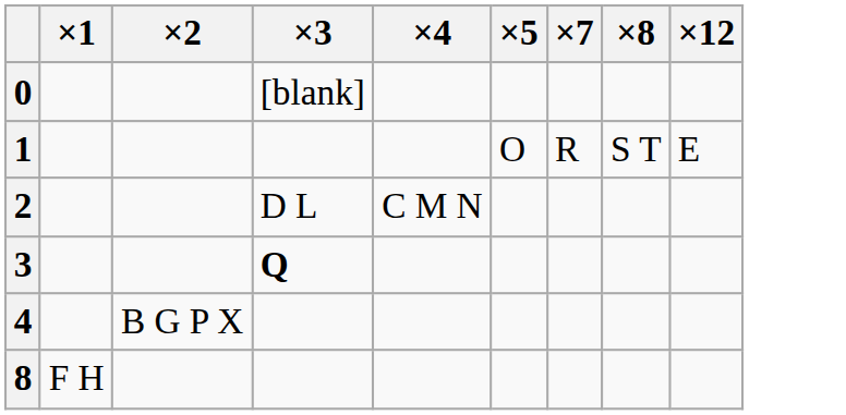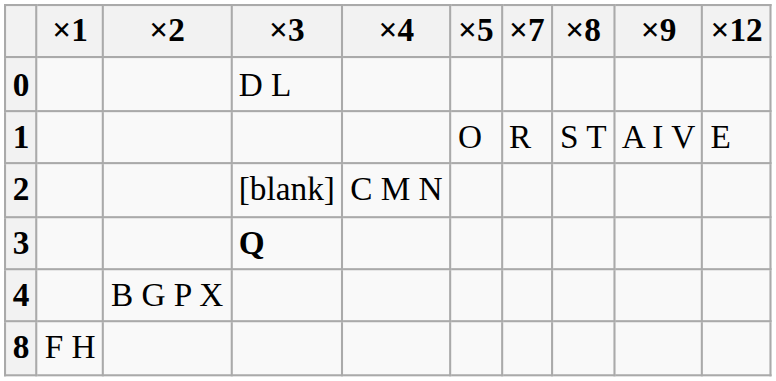+ column: ×9 | A I V
0 | ×3: [blank] -> D L
2 | ×3: D L -> [blank]
